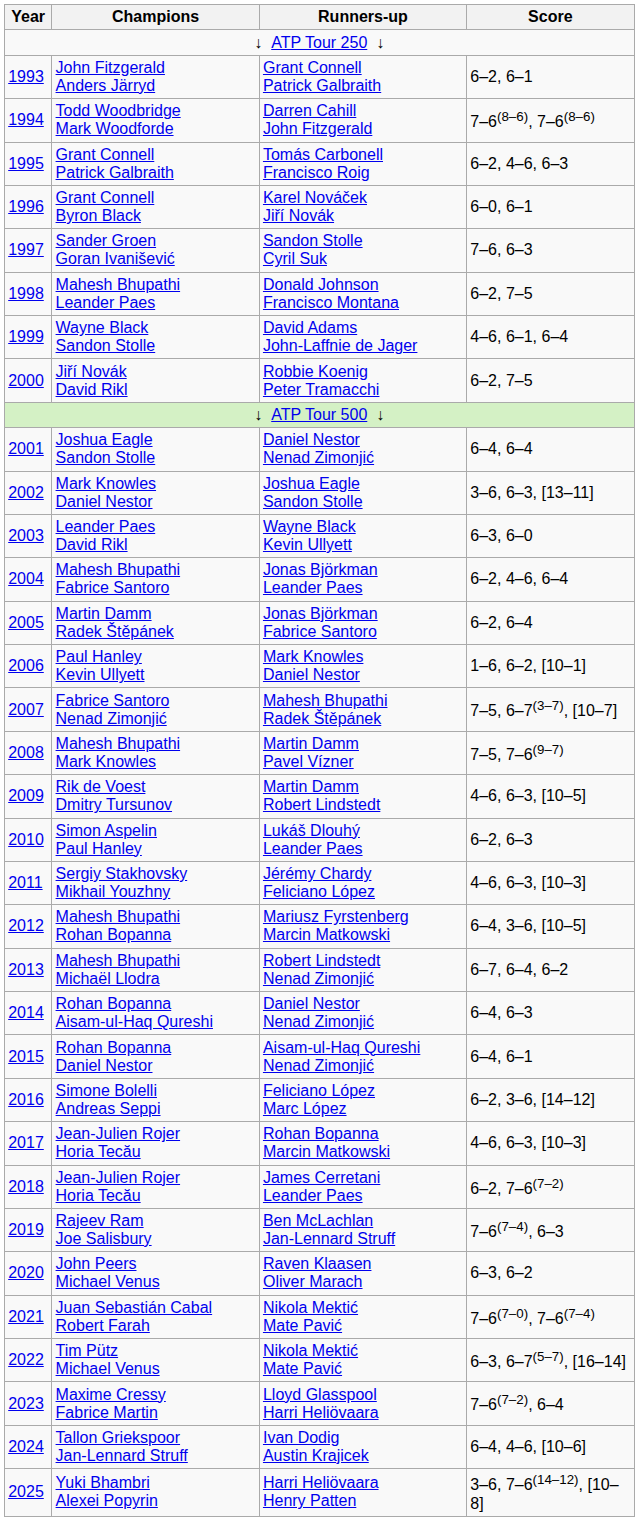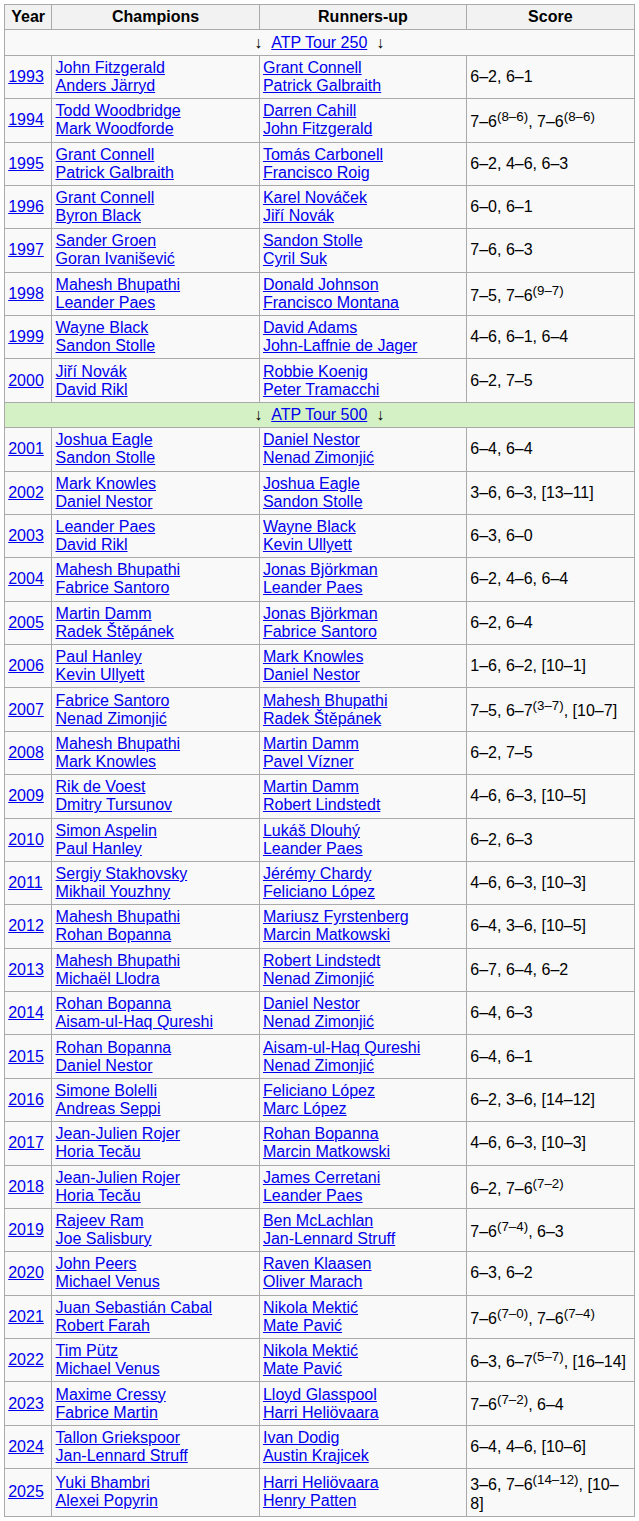Mahesh Bhupathi Leander Paes | Score: 6–2, 7–5 -> 7–5, 7–6(9–7)
Mahesh Bhupathi Mark Knowles | Score: 7–5, 7–6(9–7) -> 6–2, 7–5
